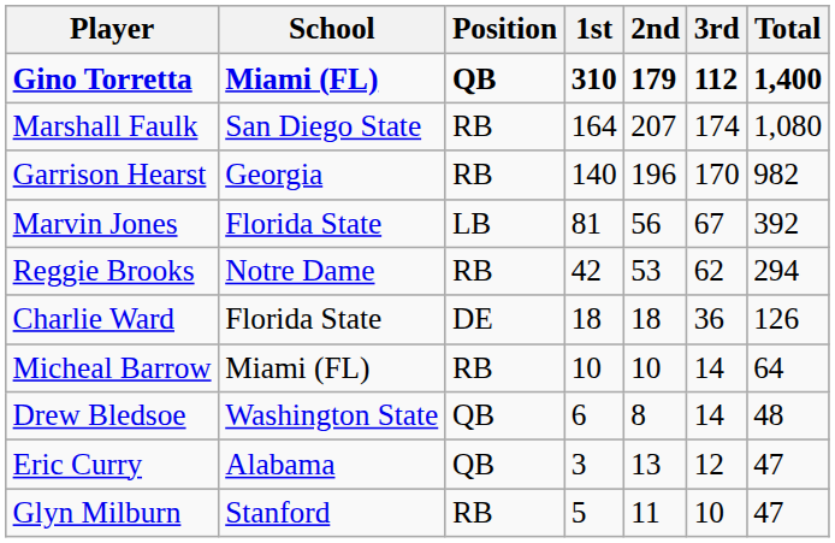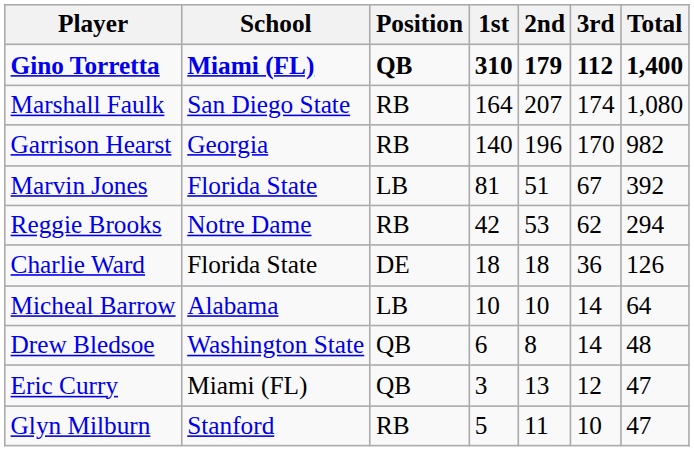Marvin Jones | 2nd: 56 -> 51
Micheal Barrow | School: Miami (FL) -> Alabama
Micheal Barrow | Position: RB -> LB
Eric Curry | School: Alabama -> Miami (FL)
